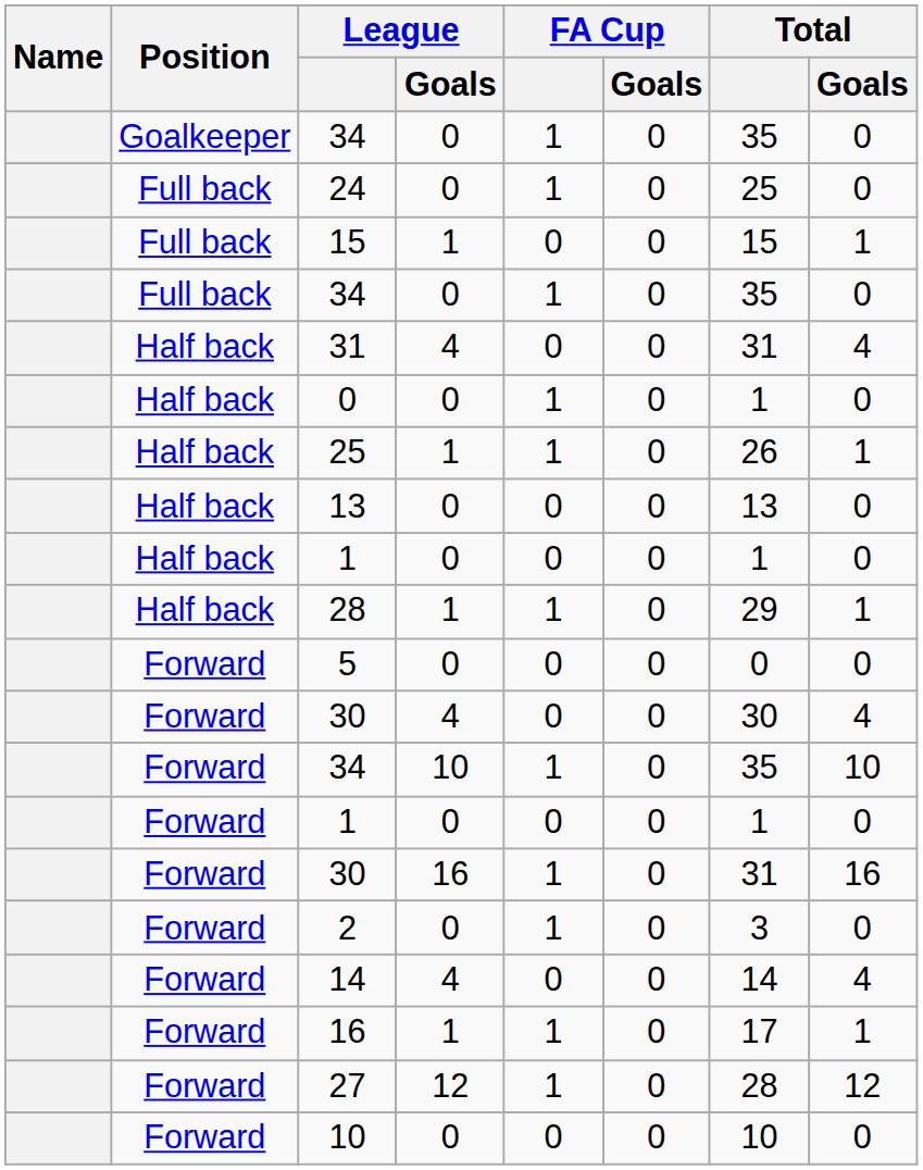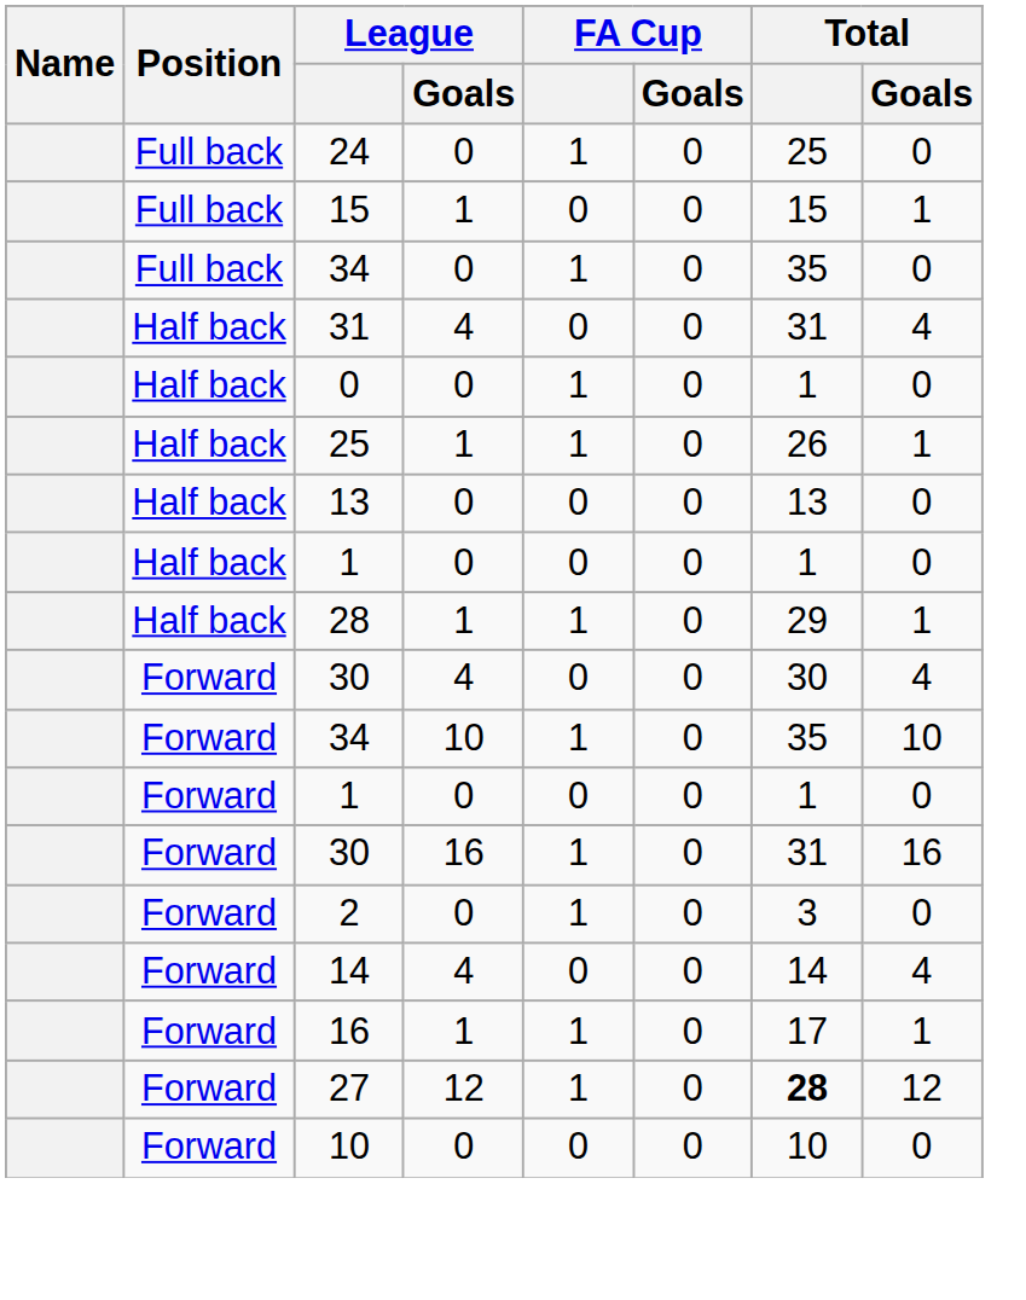- row: Goalkeeper | 34 | 0 | 1 | 0 | 35 | 0
- row: Forward | 5 | 0 | 0 | 0 | 0 | 0
27 | Total: normal -> bold
